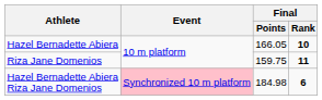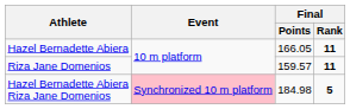Hazel Bernadette Abiera | Final / Rank: 10 -> 11
Riza Jane Domenios | Final / Points: 159.75 -> 159.57
Hazel Bernadette Abiera Riza Jane Domenios | Final / Rank: 6 -> 5
